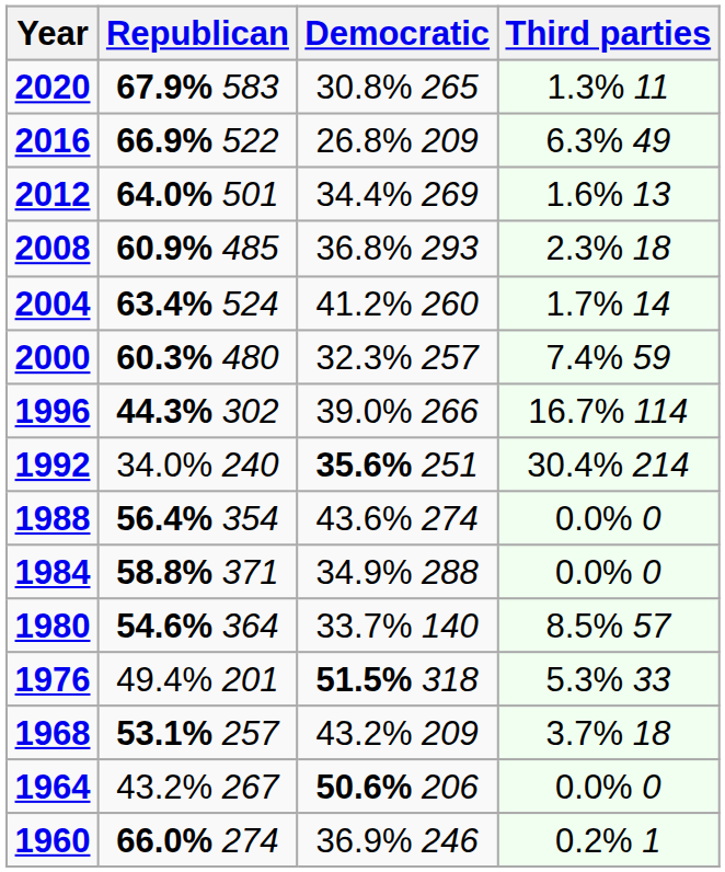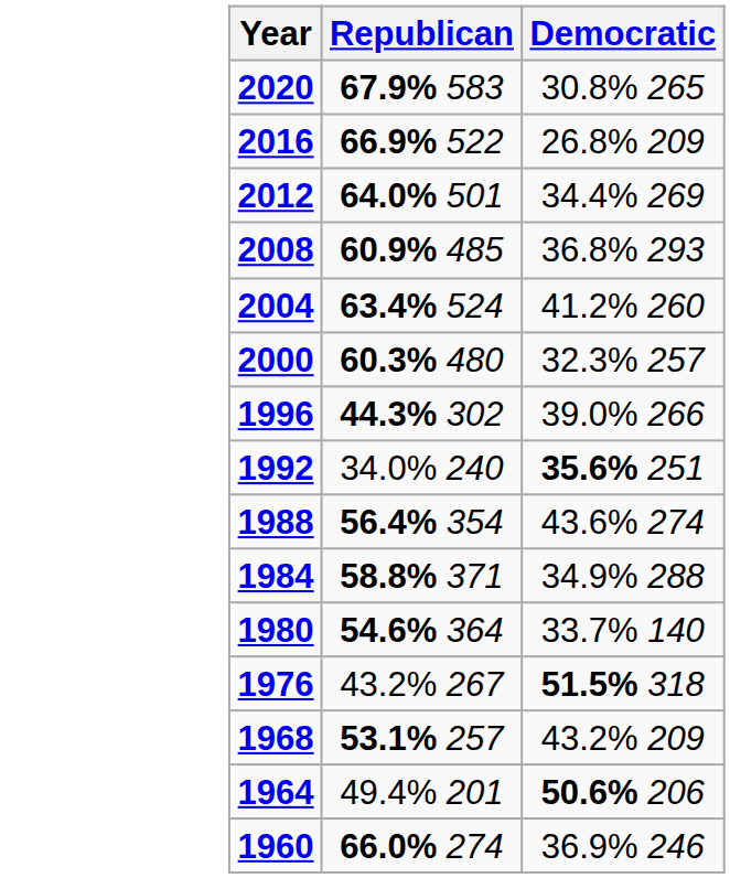- column: Third parties | 1.3% 11 | 6.3% 49 | 1.6% 13 | 2.3% 18 | 1.7% 14 | 7.4% 59 | 16.7% 114 | 30.4% 214 | 0.0% 0 | 0.0% 0 | 8.5% 57 | 5.3% 33 | 3.7% 18 | 0.0% 0 | 0.2% 1
1976 | Republican: 49.4% 201 -> 43.2% 267
1964 | Republican: 43.2% 267 -> 49.4% 201
